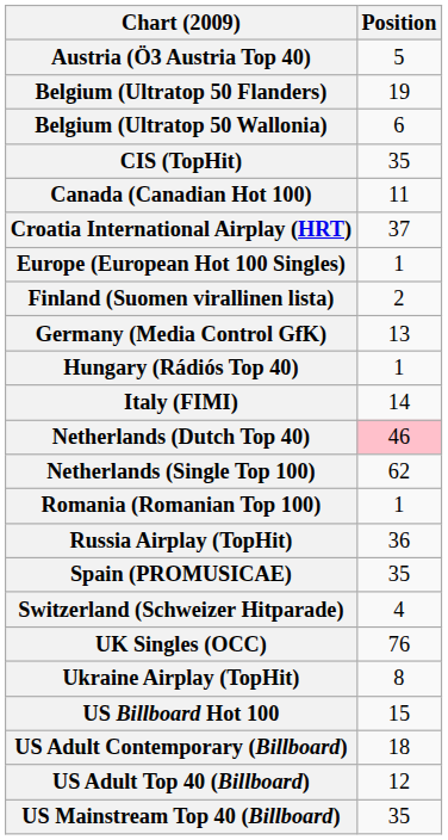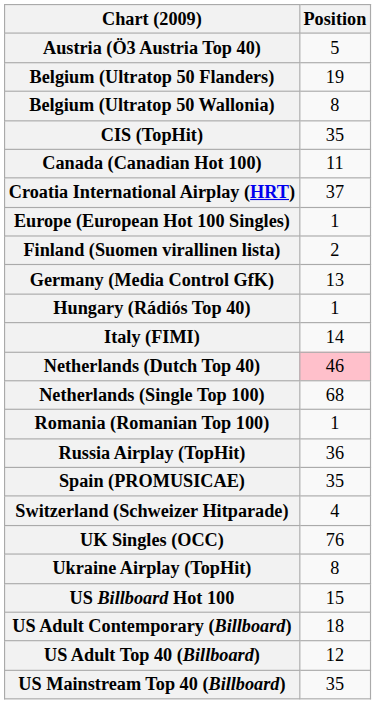Belgium (Ultratop 50 Wallonia) | Position: 6 -> 8
Netherlands (Single Top 100) | Position: 62 -> 68
